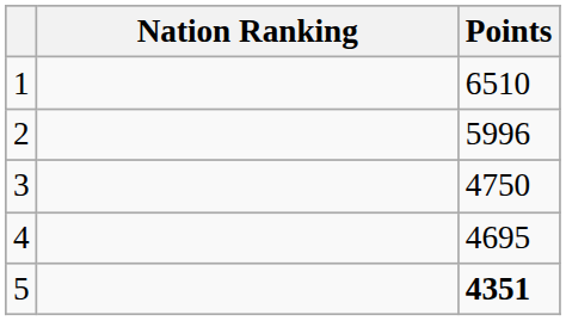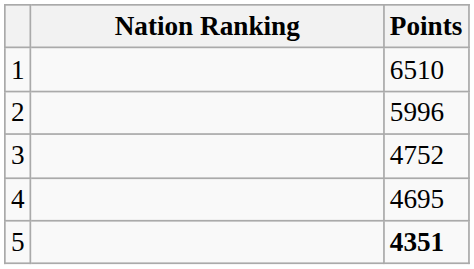3 | Points: 4750 -> 4752
